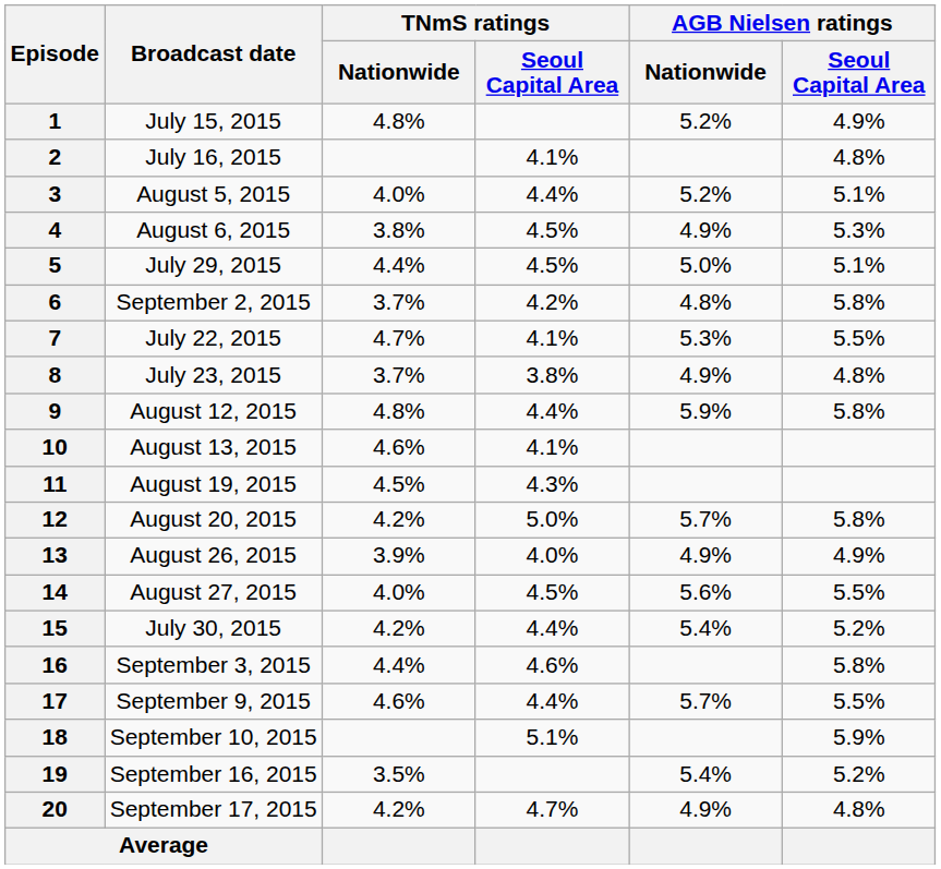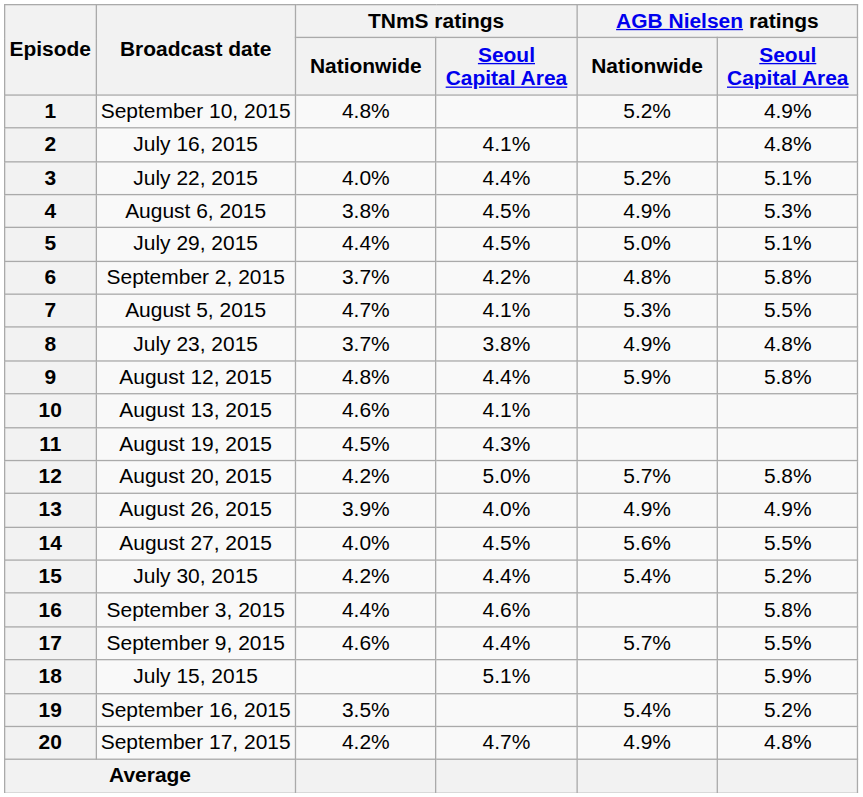1 | Broadcast date: July 15, 2015 -> September 10, 2015
3 | Broadcast date: August 5, 2015 -> July 22, 2015
7 | Broadcast date: July 22, 2015 -> August 5, 2015
18 | Broadcast date: September 10, 2015 -> July 15, 2015
